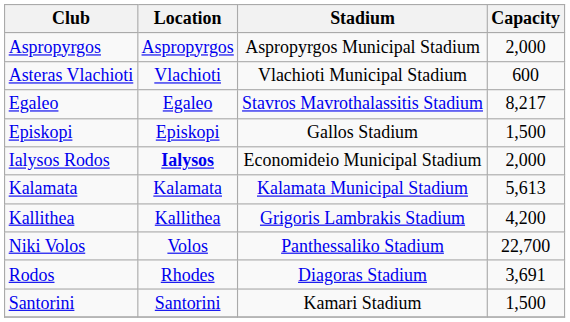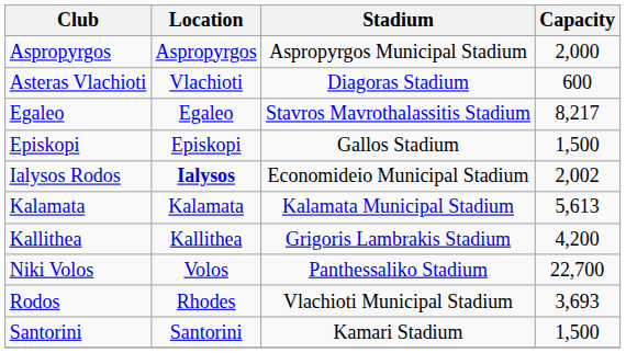Asteras Vlachioti | Stadium: Vlachioti Municipal Stadium -> Diagoras Stadium
Ialysos Rodos | Capacity: 2,000 -> 2,002
Rodos | Stadium: Diagoras Stadium -> Vlachioti Municipal Stadium
Rodos | Capacity: 3,691 -> 3,693
